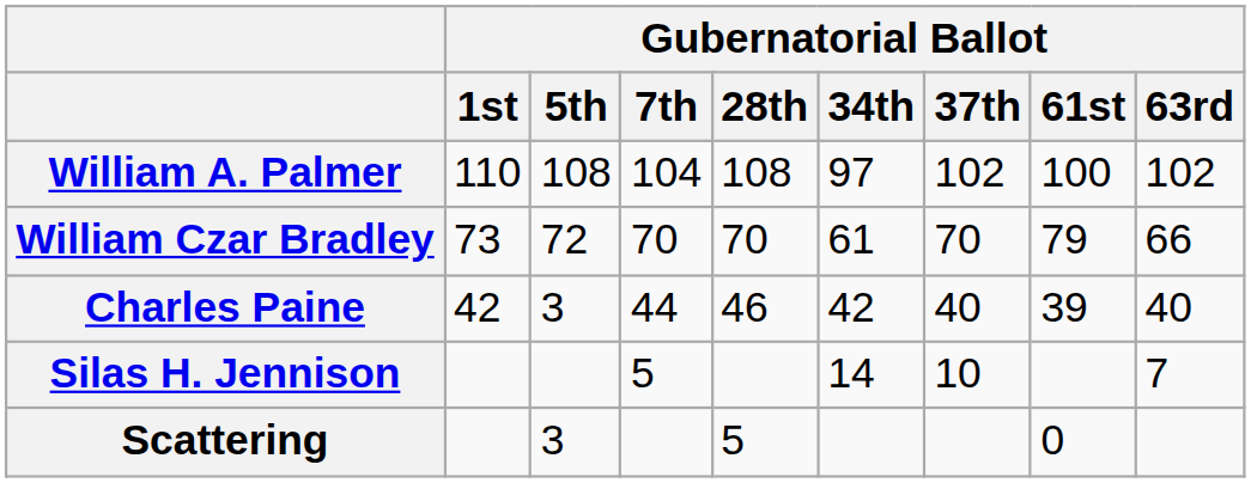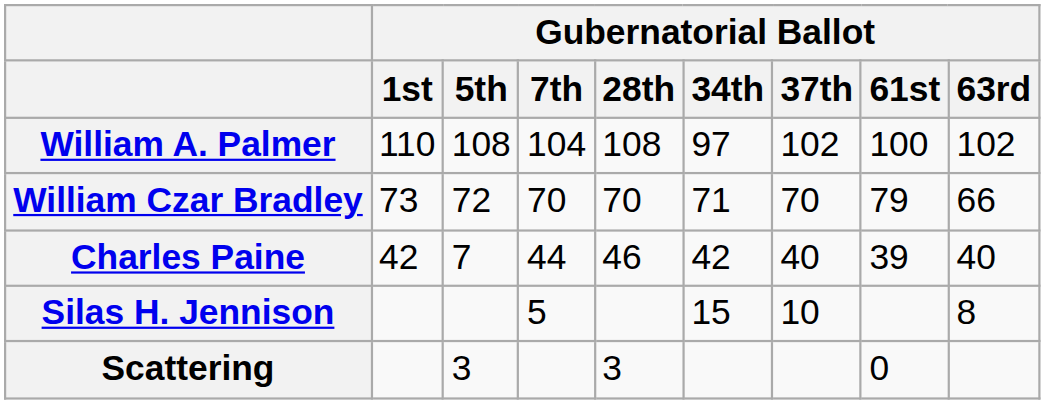William Czar Bradley | Gubernatorial Ballot / 34th: 61 -> 71
Charles Paine | Gubernatorial Ballot / 5th: 3 -> 7
Silas H. Jennison | Gubernatorial Ballot / 34th: 14 -> 15
Silas H. Jennison | Gubernatorial Ballot / 63rd: 7 -> 8
Scattering | Gubernatorial Ballot / 28th: 5 -> 3
